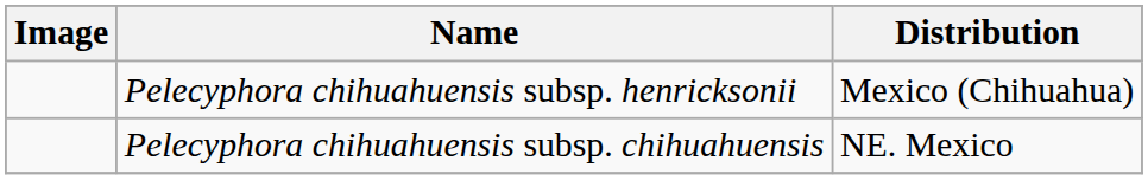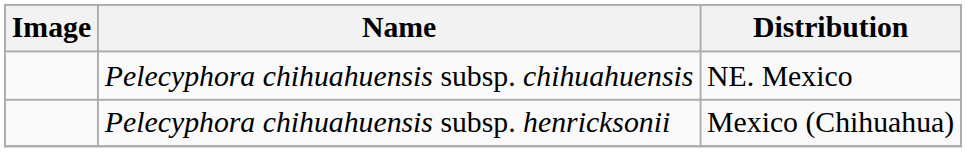rows swapped: Pelecyphora chihuahuensis subsp. chihuahuensis <-> Pelecyphora chihuahuensis subsp. henricksonii
